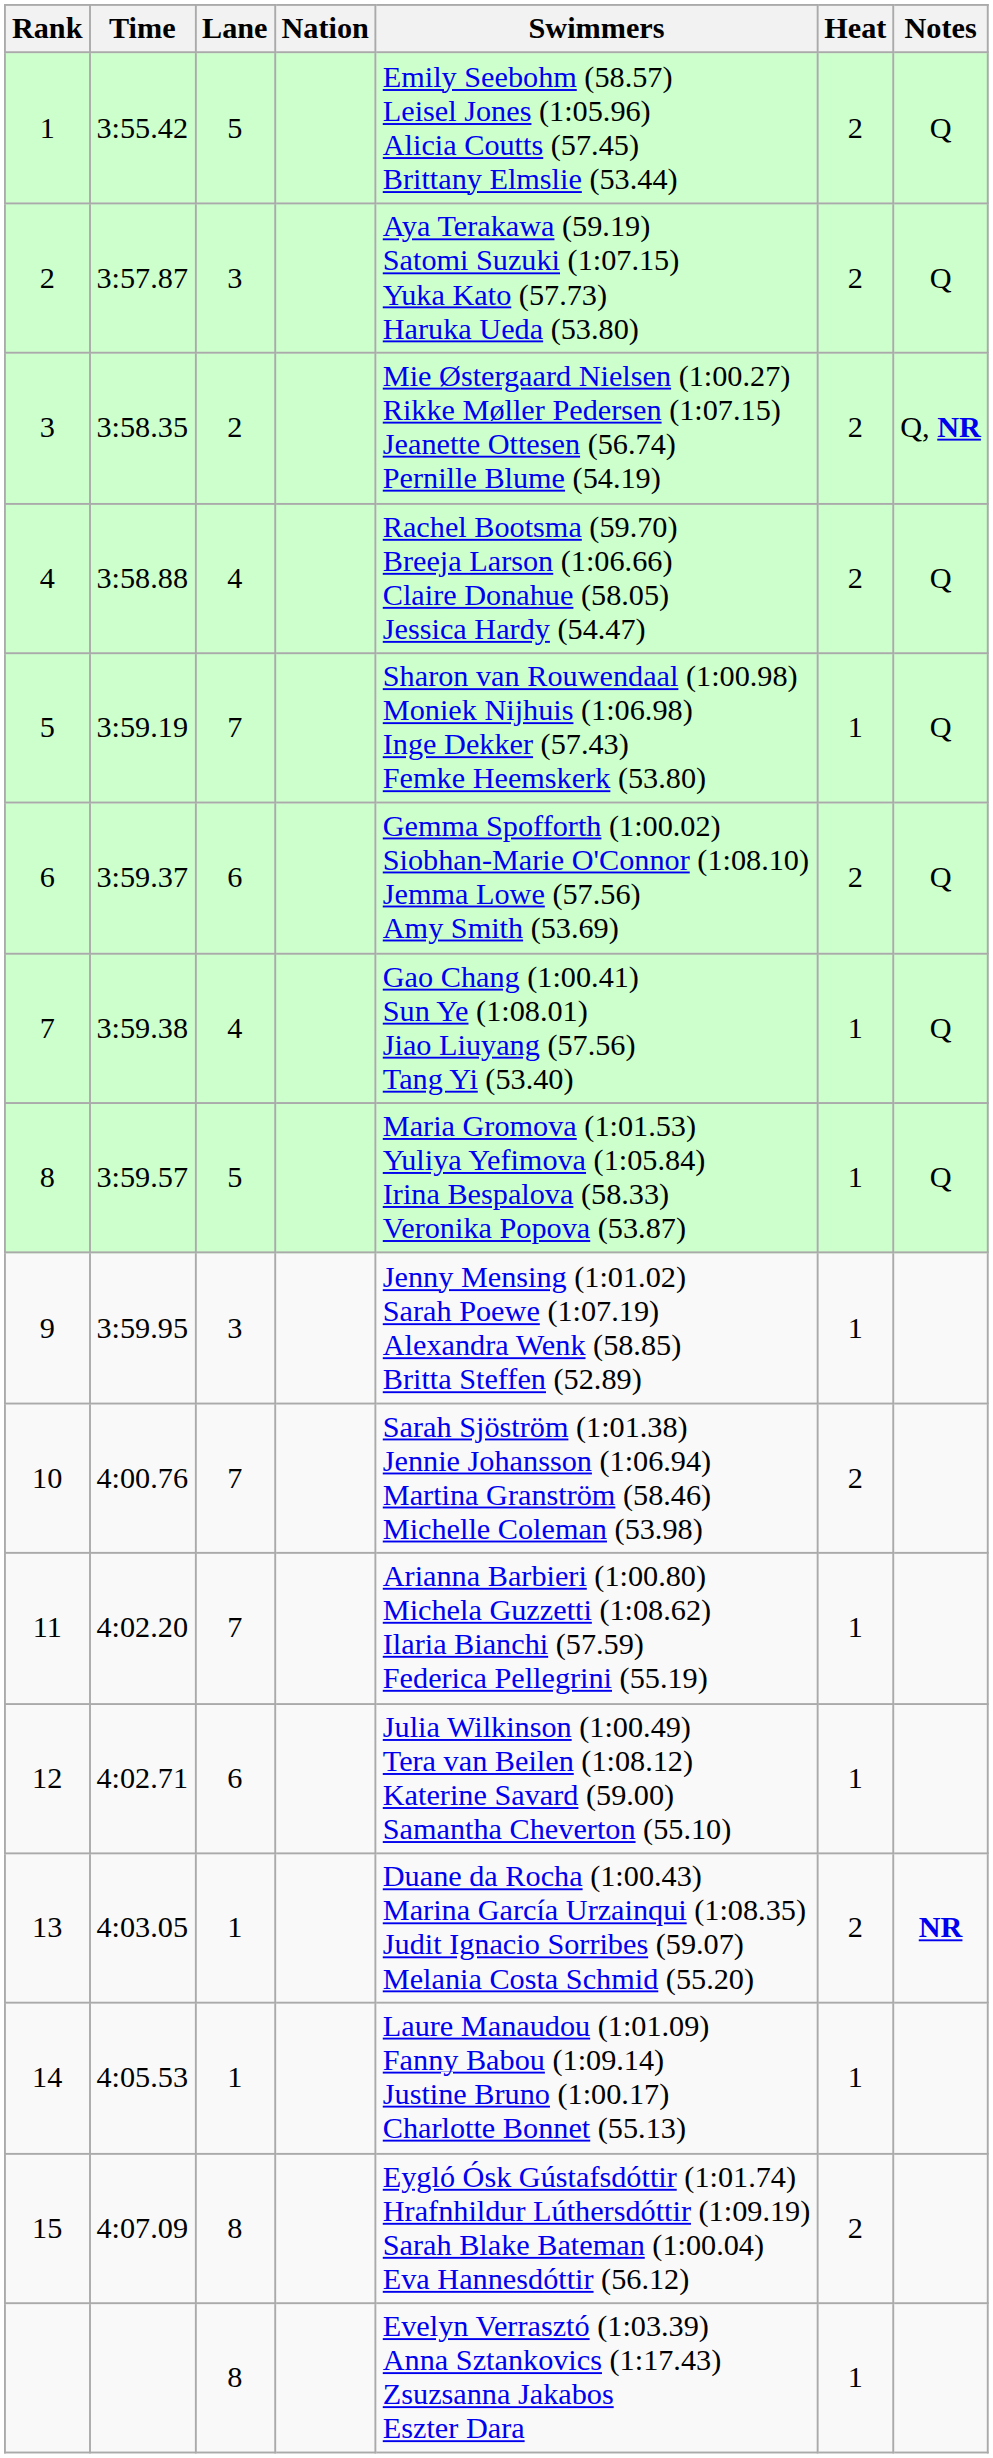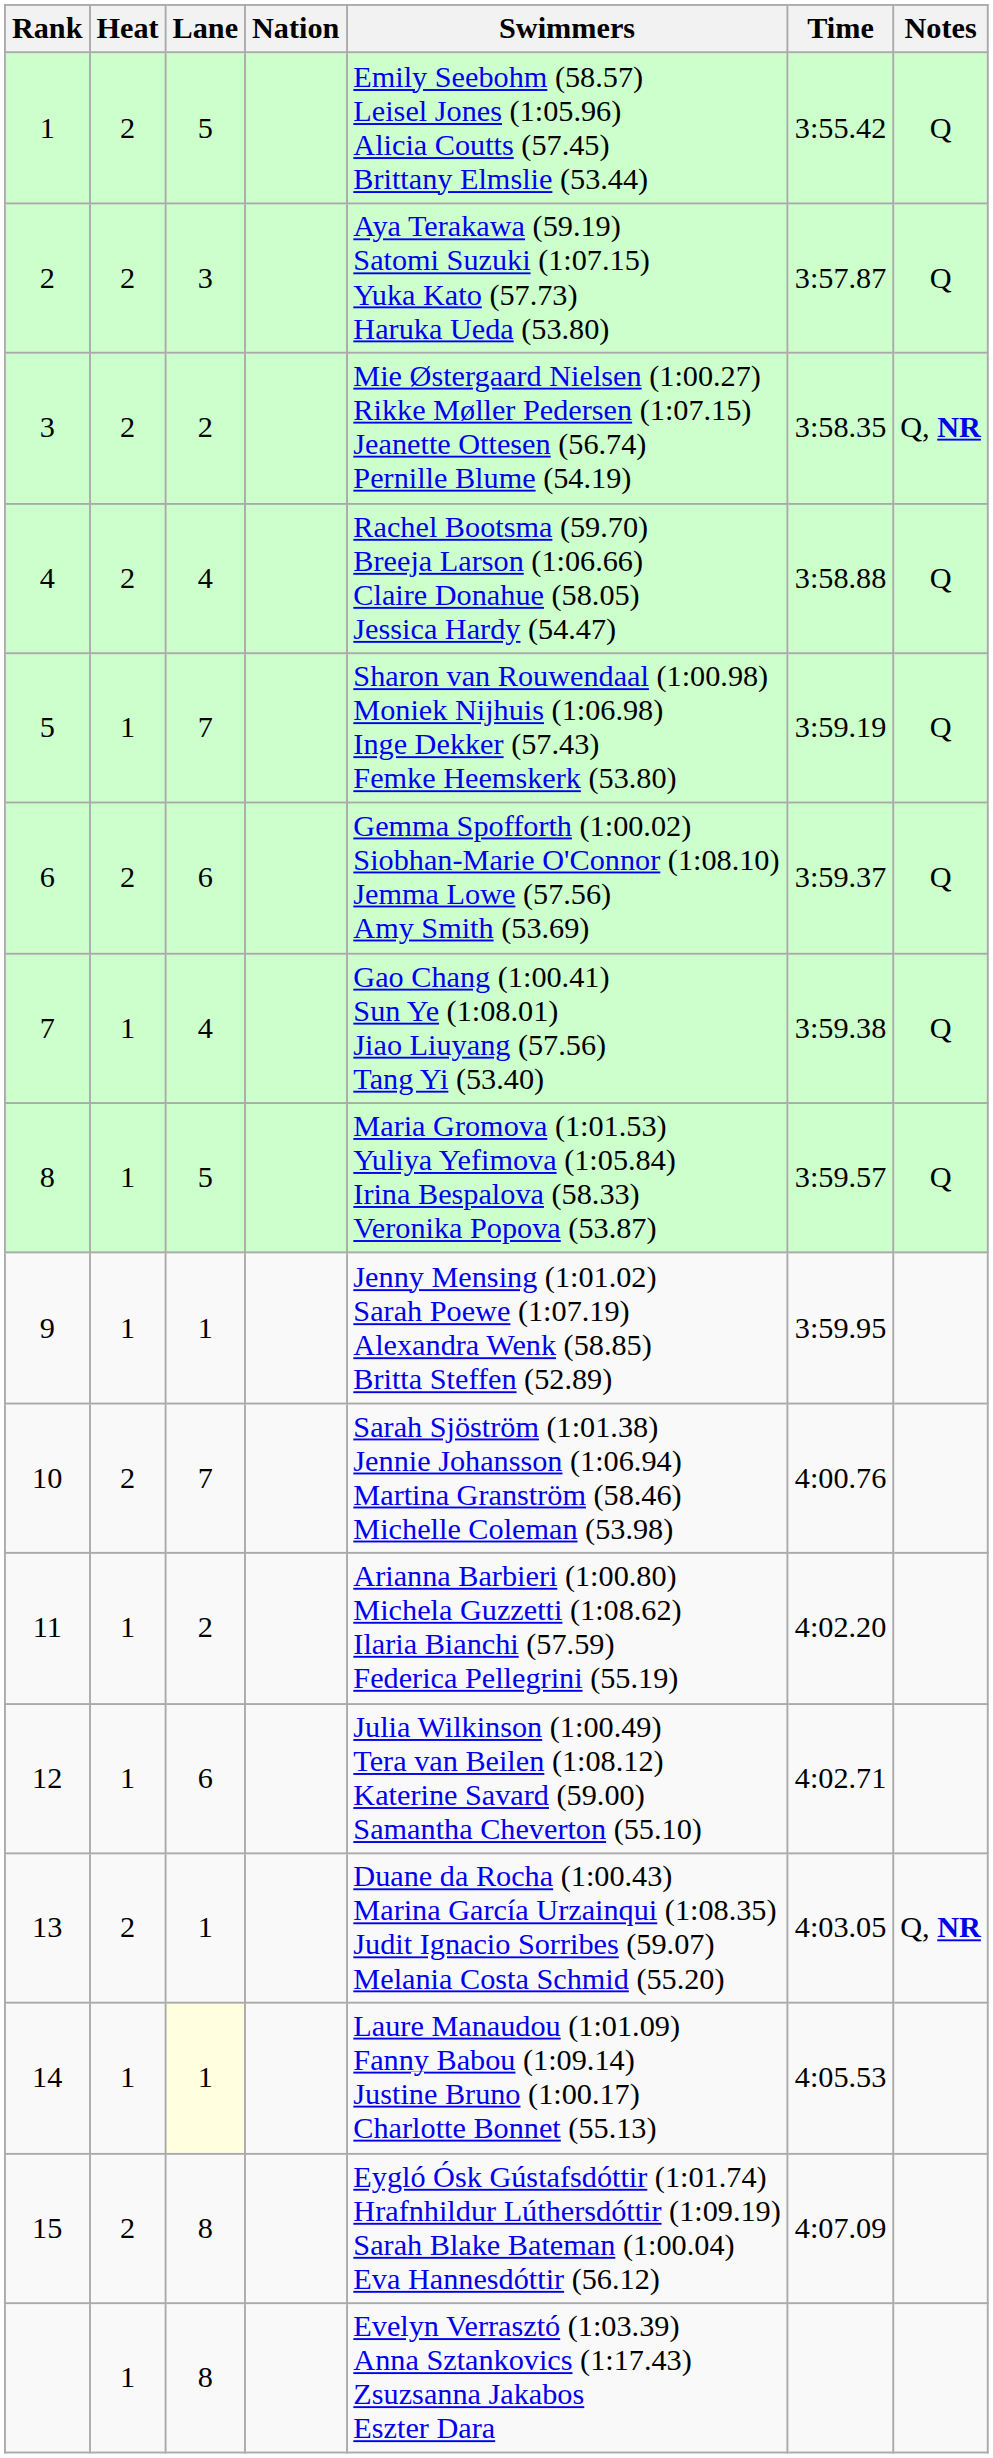columns swapped: Heat <-> Time
9 | Lane: 3 -> 1
11 | Lane: 7 -> 2
13 | Notes: NR -> Q, NR
14 | Lane: no background -> lightyellow background
